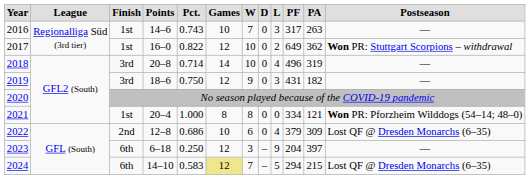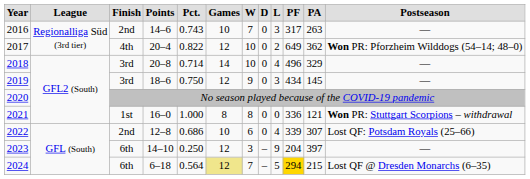2016 | column 3: 1st -> 2nd
2017 | column 3: 1st -> 4th
2017 | column 4: 16–0 -> 20–4
2017 | column 12: Won PR: Stuttgart Scorpions – withdrawal -> Won PR: Pforzheim Wilddogs (54–14; 48–0)
2018 | column 11: 319 -> 329
2019 | column 10: 431 -> 434
2019 | column 11: 182 -> 145
2021 | column 4: 20–4 -> 16–0
2021 | column 10: 334 -> 336
2021 | column 12: Won PR: Pforzheim Wilddogs (54–14; 48–0) -> Won PR: Stuttgart Scorpions – withdrawal
2022 | column 10: 379 -> 339
2022 | column 11: 309 -> 307
2022 | column 12: Lost QF @ Dresden Monarchs (6–35) -> Lost QF: Potsdam Royals (25–66)
2023 | column 4: 6–18 -> 14–10
2024 | column 4: 14–10 -> 6–18
2024 | column 5: 0.583 -> 0.564
2024 | column 10: no background -> gold background
